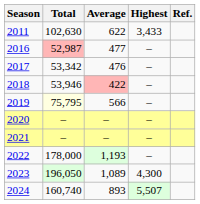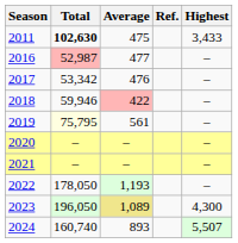columns swapped: Highest <-> Ref.
2011 | Total: normal -> bold
2011 | Average: 622 -> 475
2018 | Total: 53,946 -> 59,946
2019 | Average: 566 -> 561
2022 | Total: 178,000 -> 178,050
2023 | Average: no background -> khaki background
